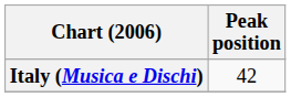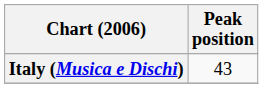Italy (Musica e Dischi) | Peak position: 42 -> 43
